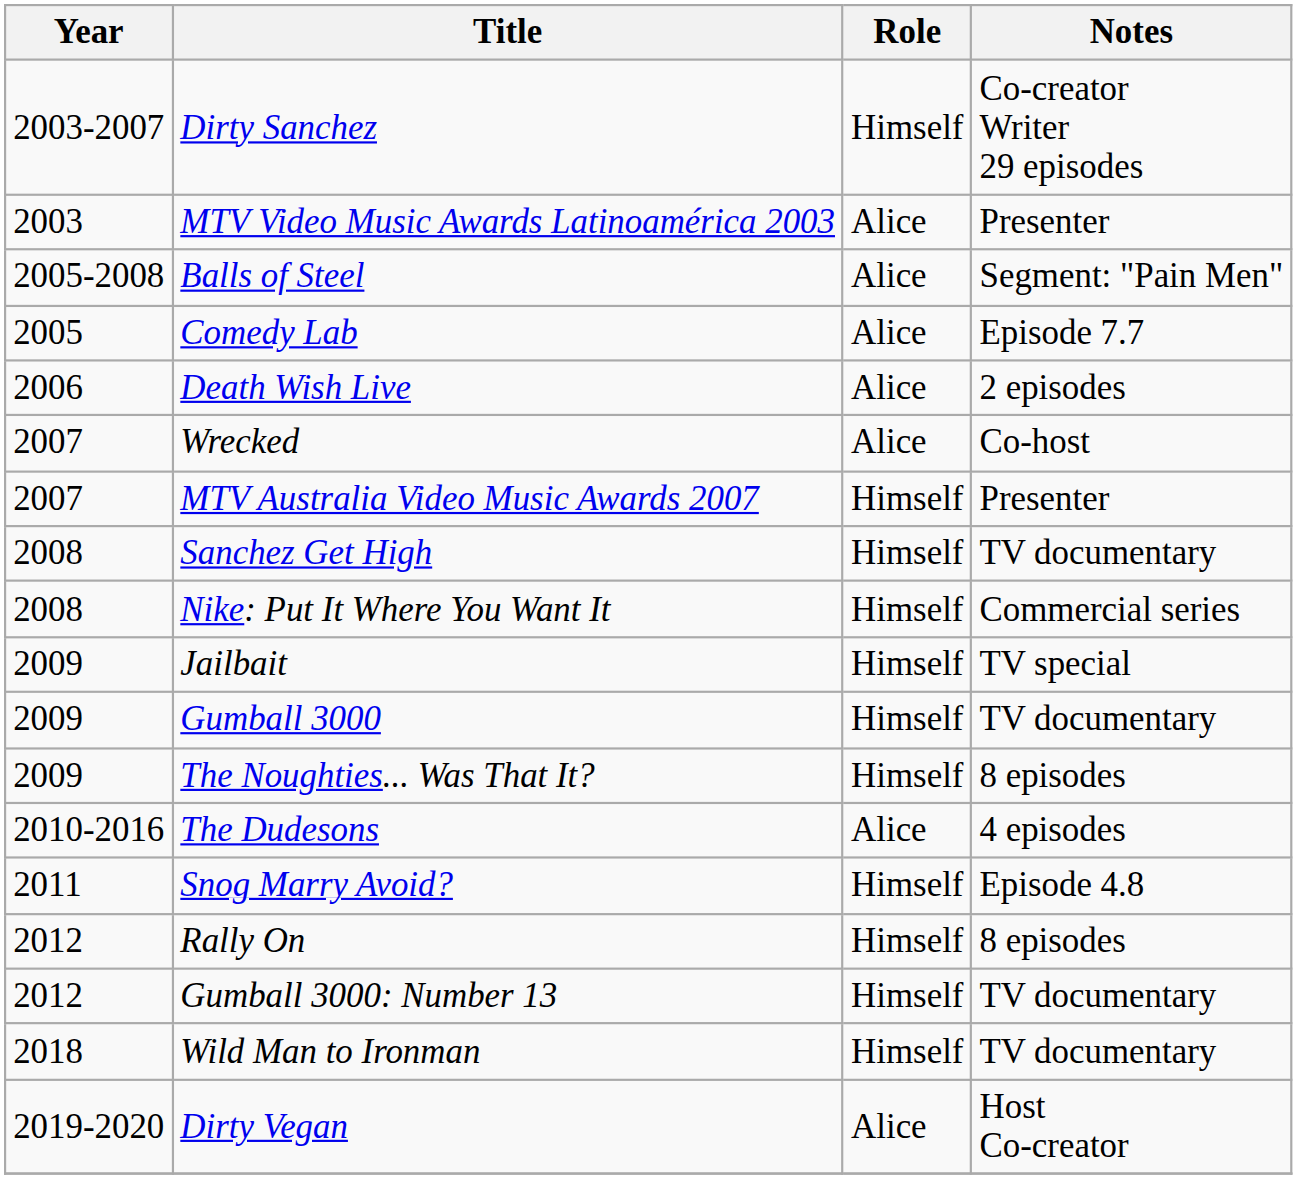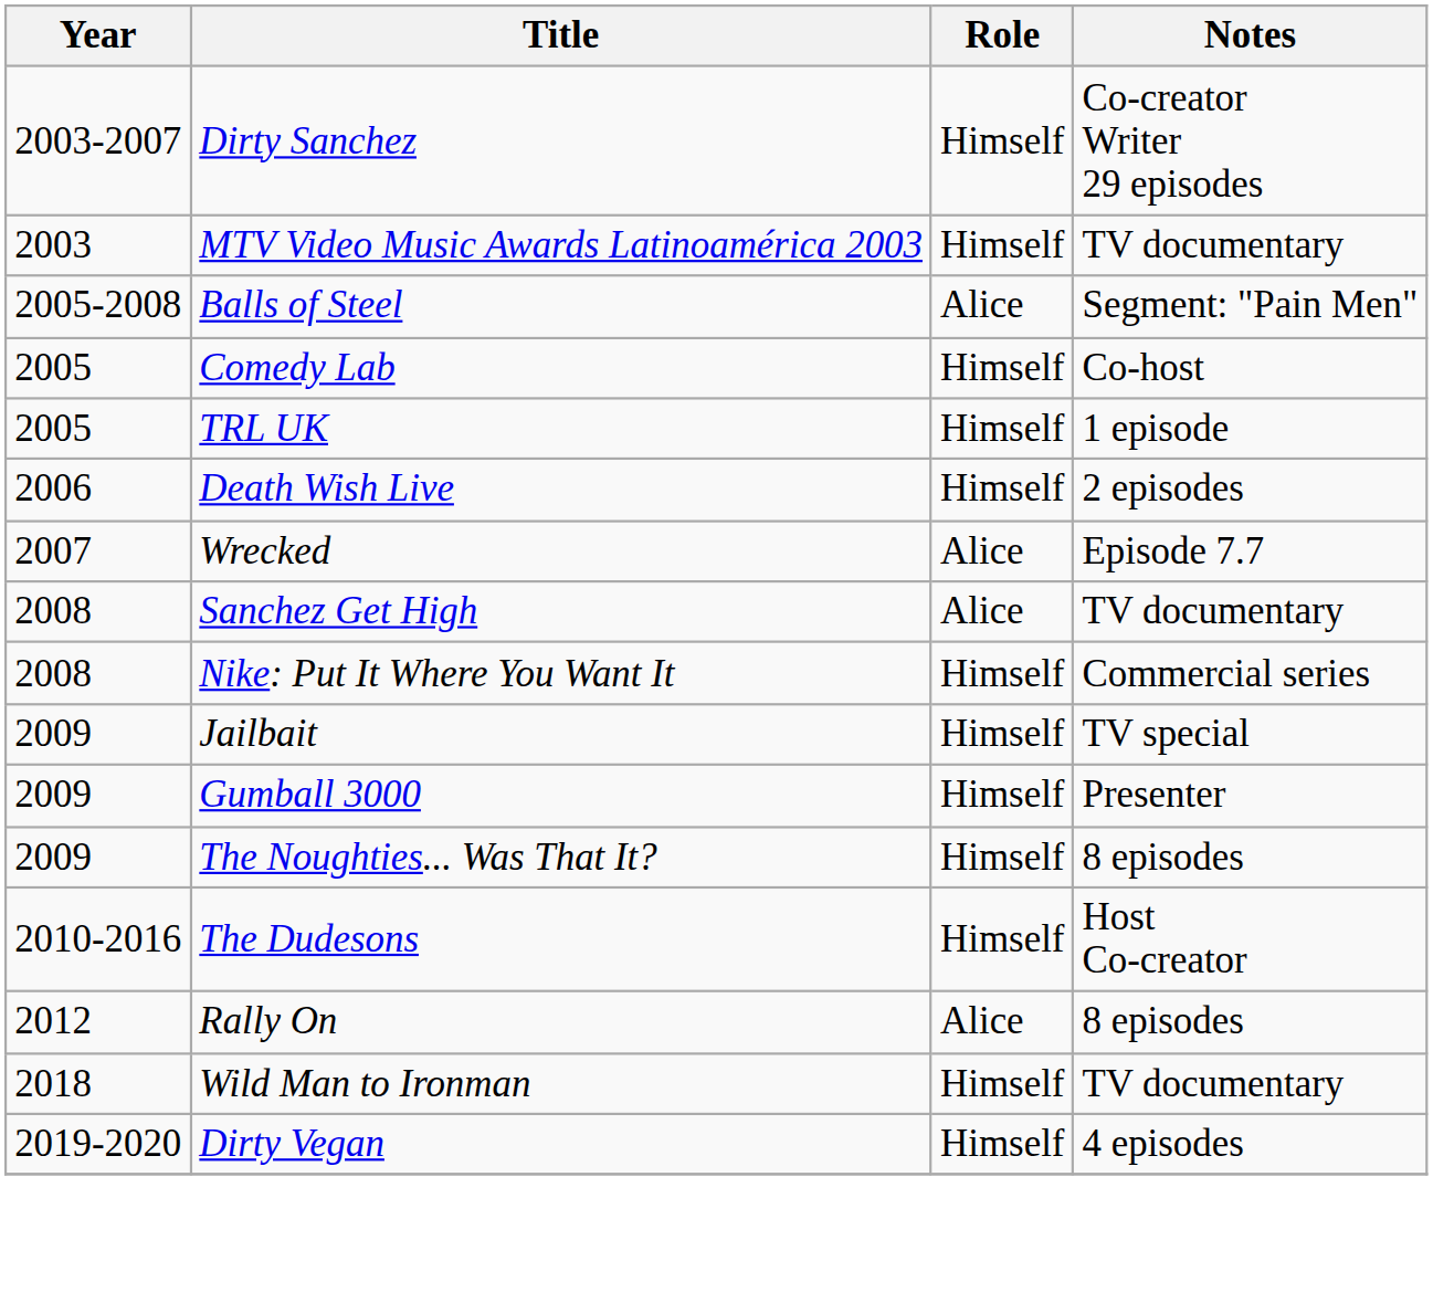MTV Video Music Awards Latinoamérica 2003 | Role: Alice -> Himself
MTV Video Music Awards Latinoamérica 2003 | Notes: Presenter -> TV documentary
Comedy Lab | Role: Alice -> Himself
Comedy Lab | Notes: Episode 7.7 -> Co-host
+ row: 2005 | TRL UK | Himself | 1 episode
Death Wish Live | Role: Alice -> Himself
Wrecked | Notes: Co-host -> Episode 7.7
- row: 2007 | MTV Australia Video Music Awards 2007 | Himself | Presenter
Sanchez Get High | Role: Himself -> Alice
Gumball 3000 | Notes: TV documentary -> Presenter
The Dudesons | Role: Alice -> Himself
The Dudesons | Notes: 4 episodes -> Host Co-creator
- row: 2011 | Snog Marry Avoid? | Himself | Episode 4.8
Rally On | Role: Himself -> Alice
- row: 2012 | Gumball 3000: Number 13 | Himself | TV documentary
Dirty Vegan | Role: Alice -> Himself
Dirty Vegan | Notes: Host Co-creator -> 4 episodes
